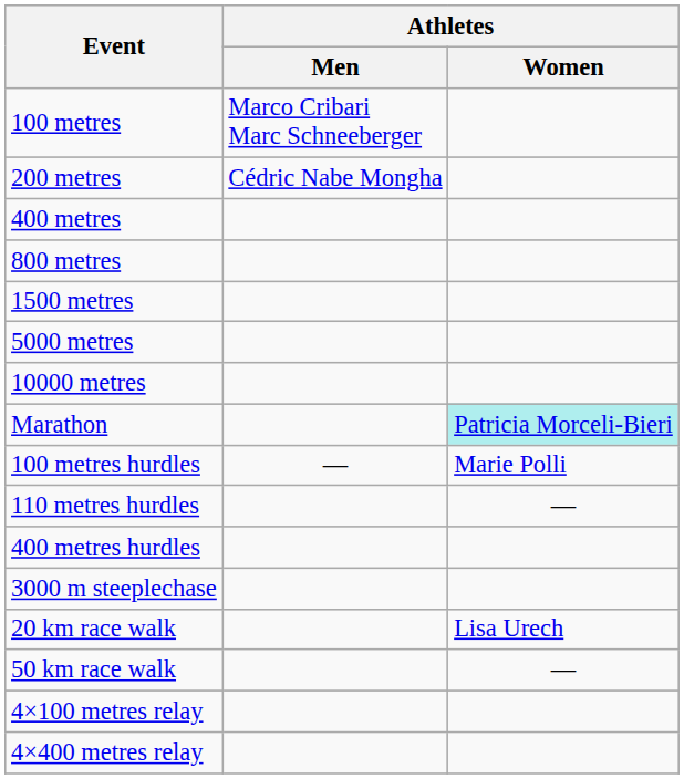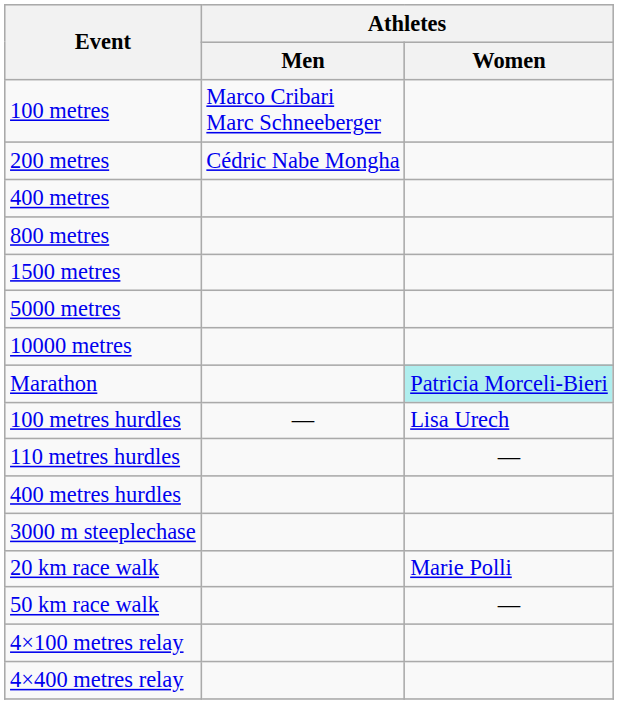100 metres hurdles | Athletes / Women: Marie Polli -> Lisa Urech
20 km race walk | Athletes / Women: Lisa Urech -> Marie Polli
